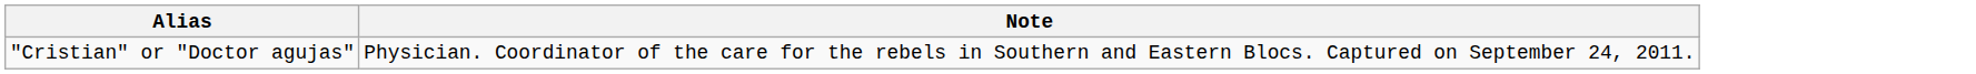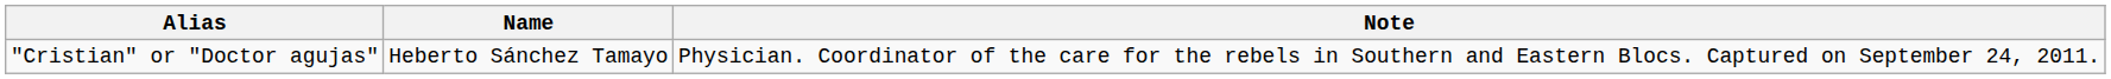+ column: Name | Heberto Sánchez Tamayo
